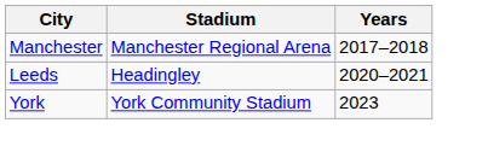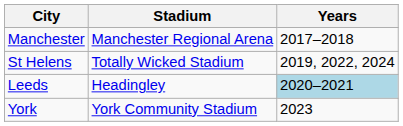+ row: St Helens | Totally Wicked Stadium | 2019, 2022, 2024
Leeds | Years: no background -> lightblue background
